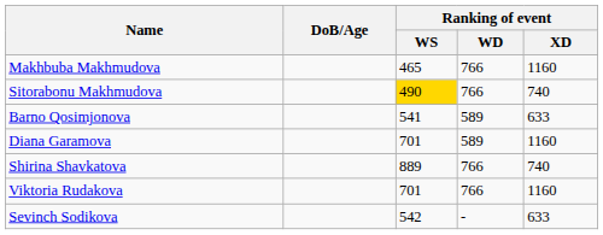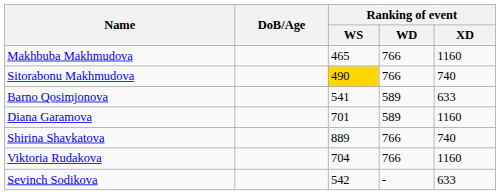Viktoria Rudakova | Ranking of event / WS: 701 -> 704
